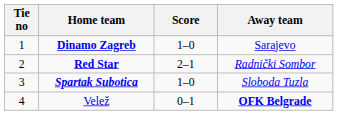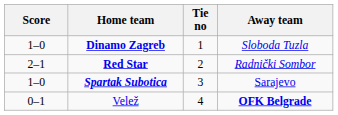columns swapped: Tie no <-> Score
Dinamo Zagreb | Away team: Sarajevo -> Sloboda Tuzla
Spartak Subotica | Away team: Sloboda Tuzla -> Sarajevo
